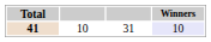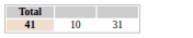- column: Winners | 10
